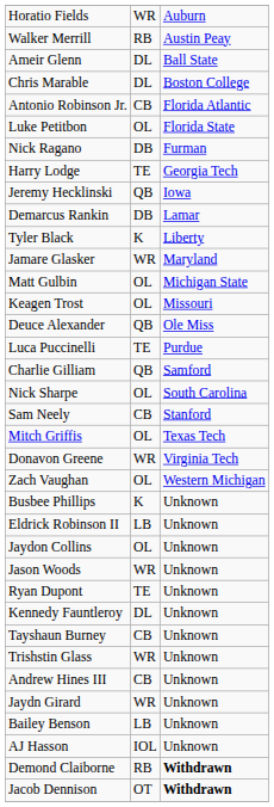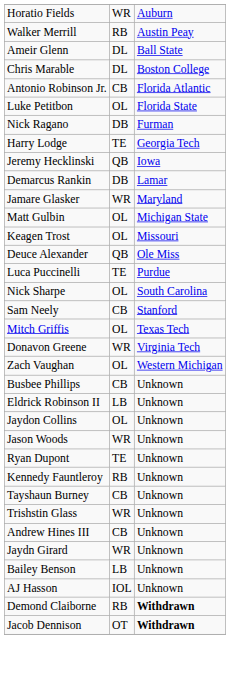- row: Tyler Black | K | Liberty
- row: Charlie Gilliam | QB | Samford
Busbee Phillips | column 2: K -> CB
Kennedy Fauntleroy | column 2: DL -> RB
